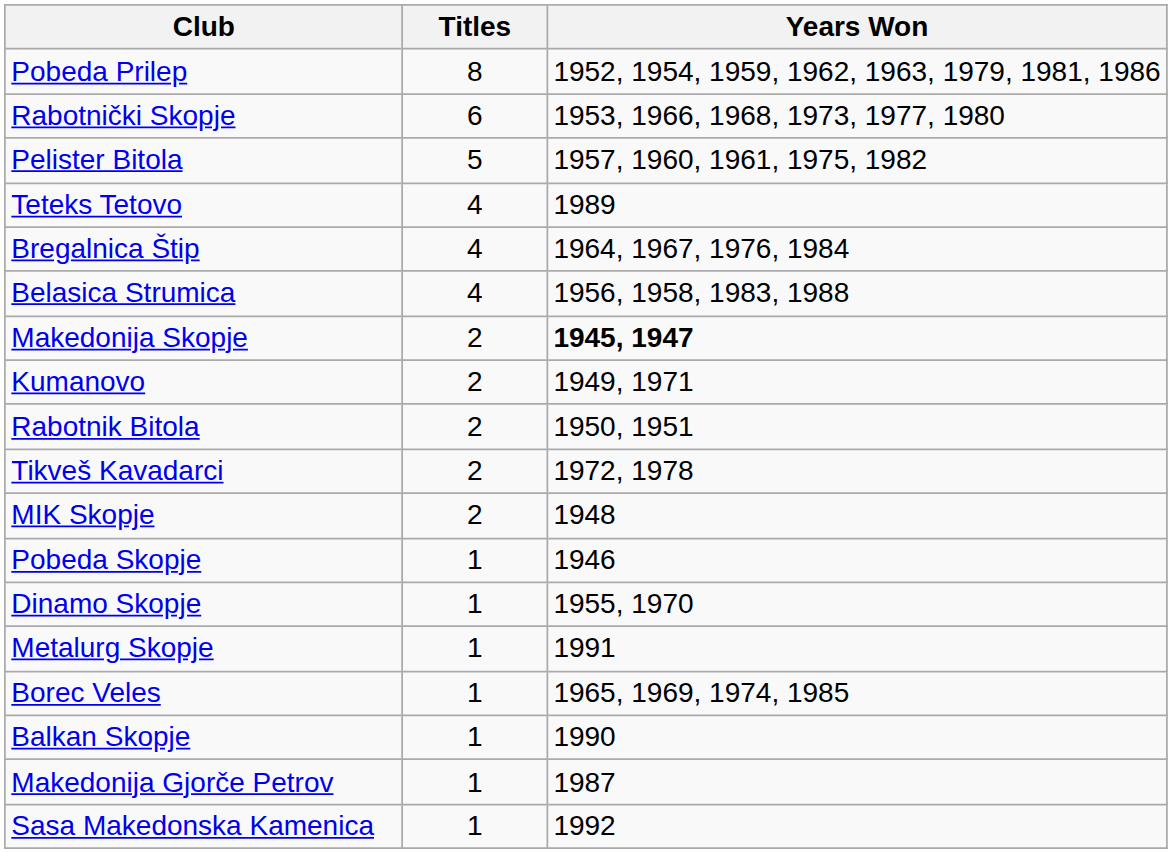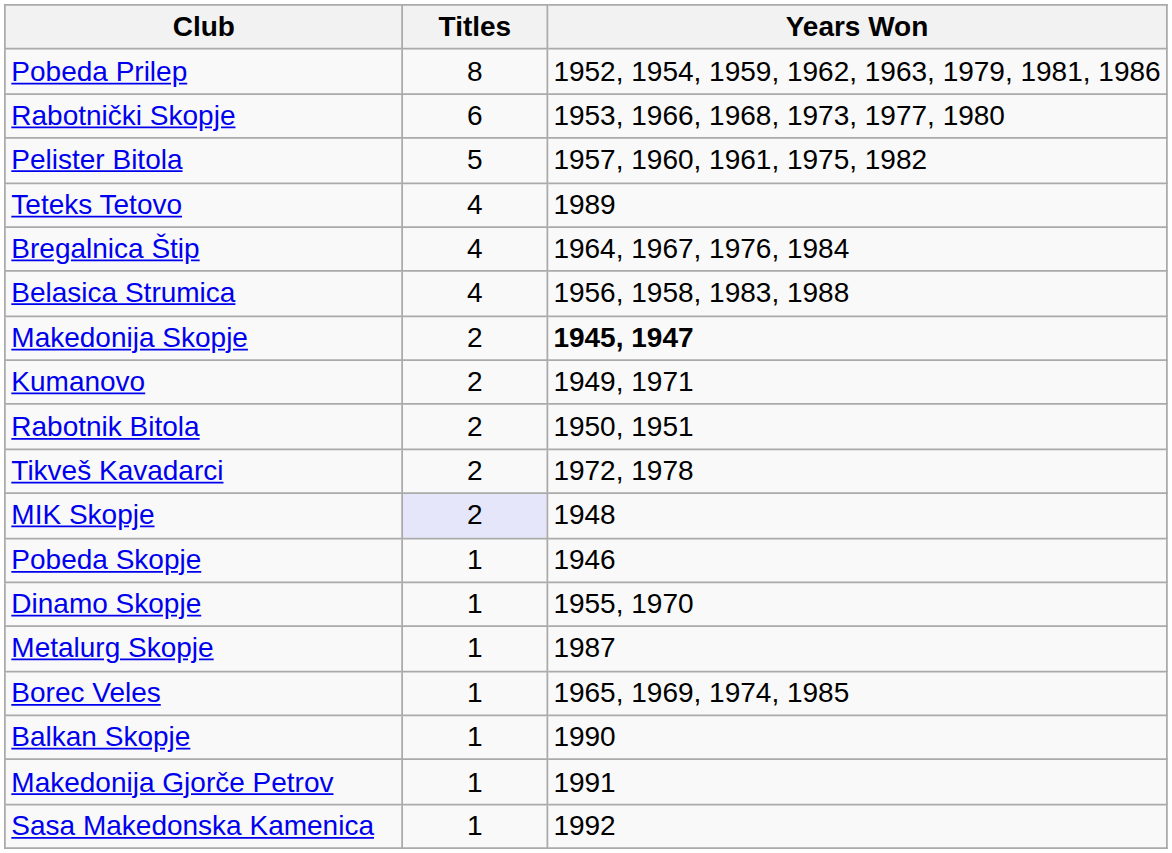MIK Skopje | Titles: no background -> lavender background
Metalurg Skopje | Years Won: 1991 -> 1987
Makedonija Gjorče Petrov | Years Won: 1987 -> 1991
